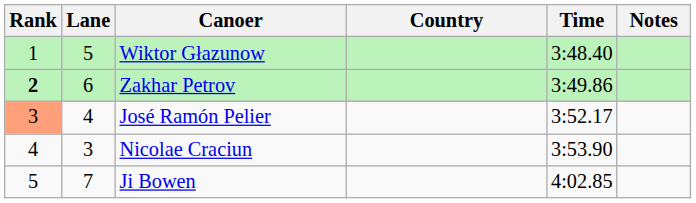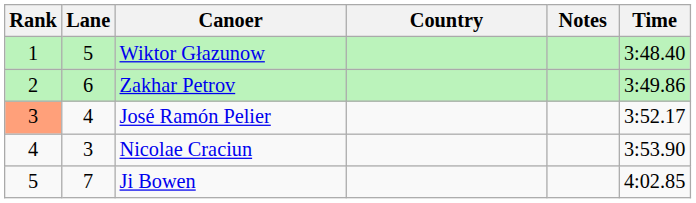columns swapped: Time <-> Notes
Zakhar Petrov | Rank: bold -> normal
